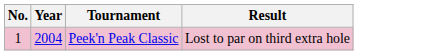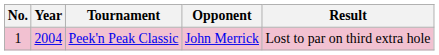+ column: Opponent | John Merrick
